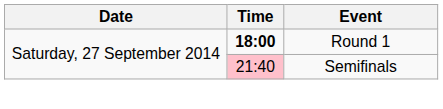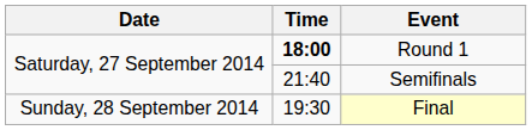Semifinals | Time: pink background -> no background
+ row: Sunday, 28 September 2014 | 19:30 | Final
